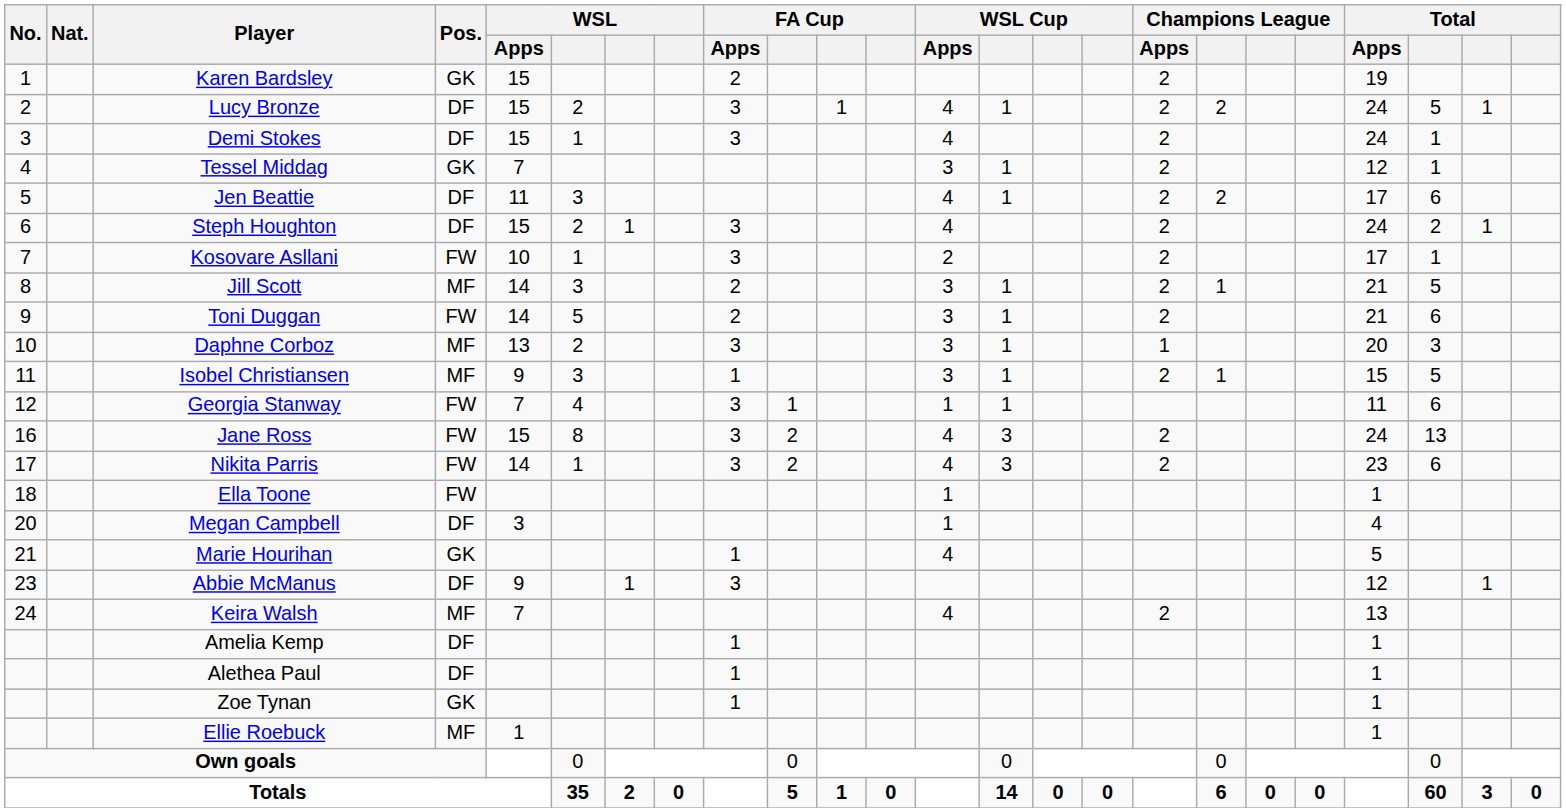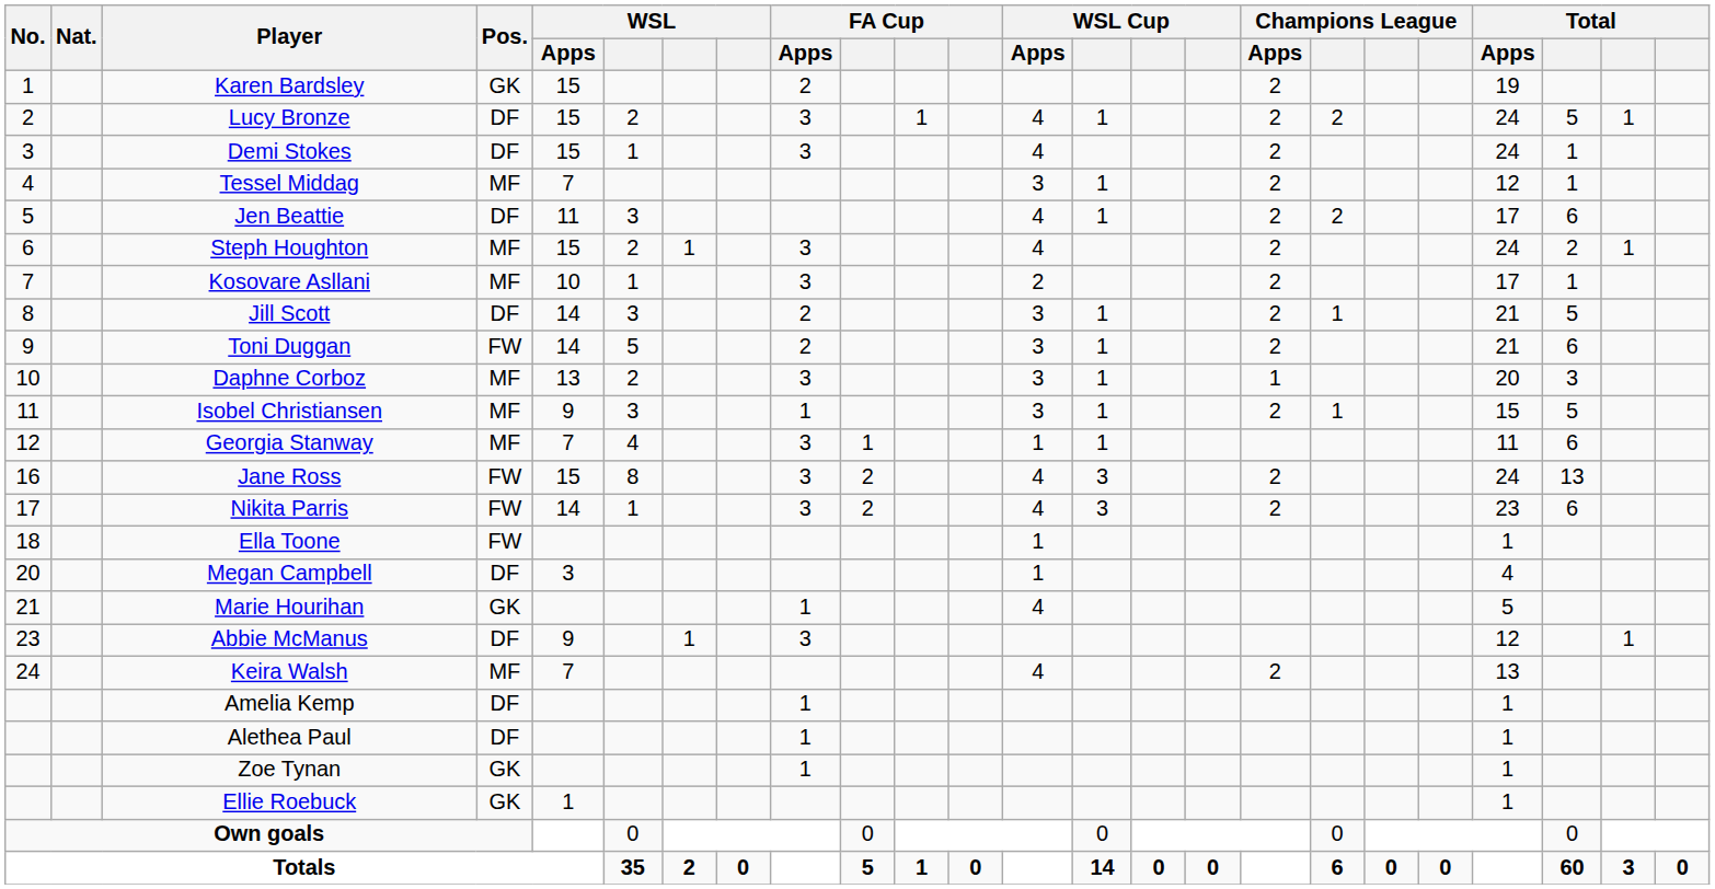Tessel Middag | Pos.: GK -> MF
Steph Houghton | Pos.: DF -> MF
Kosovare Asllani | Pos.: FW -> MF
Jill Scott | Pos.: MF -> DF
Georgia Stanway | Pos.: FW -> MF
Ellie Roebuck | Pos.: MF -> GK
